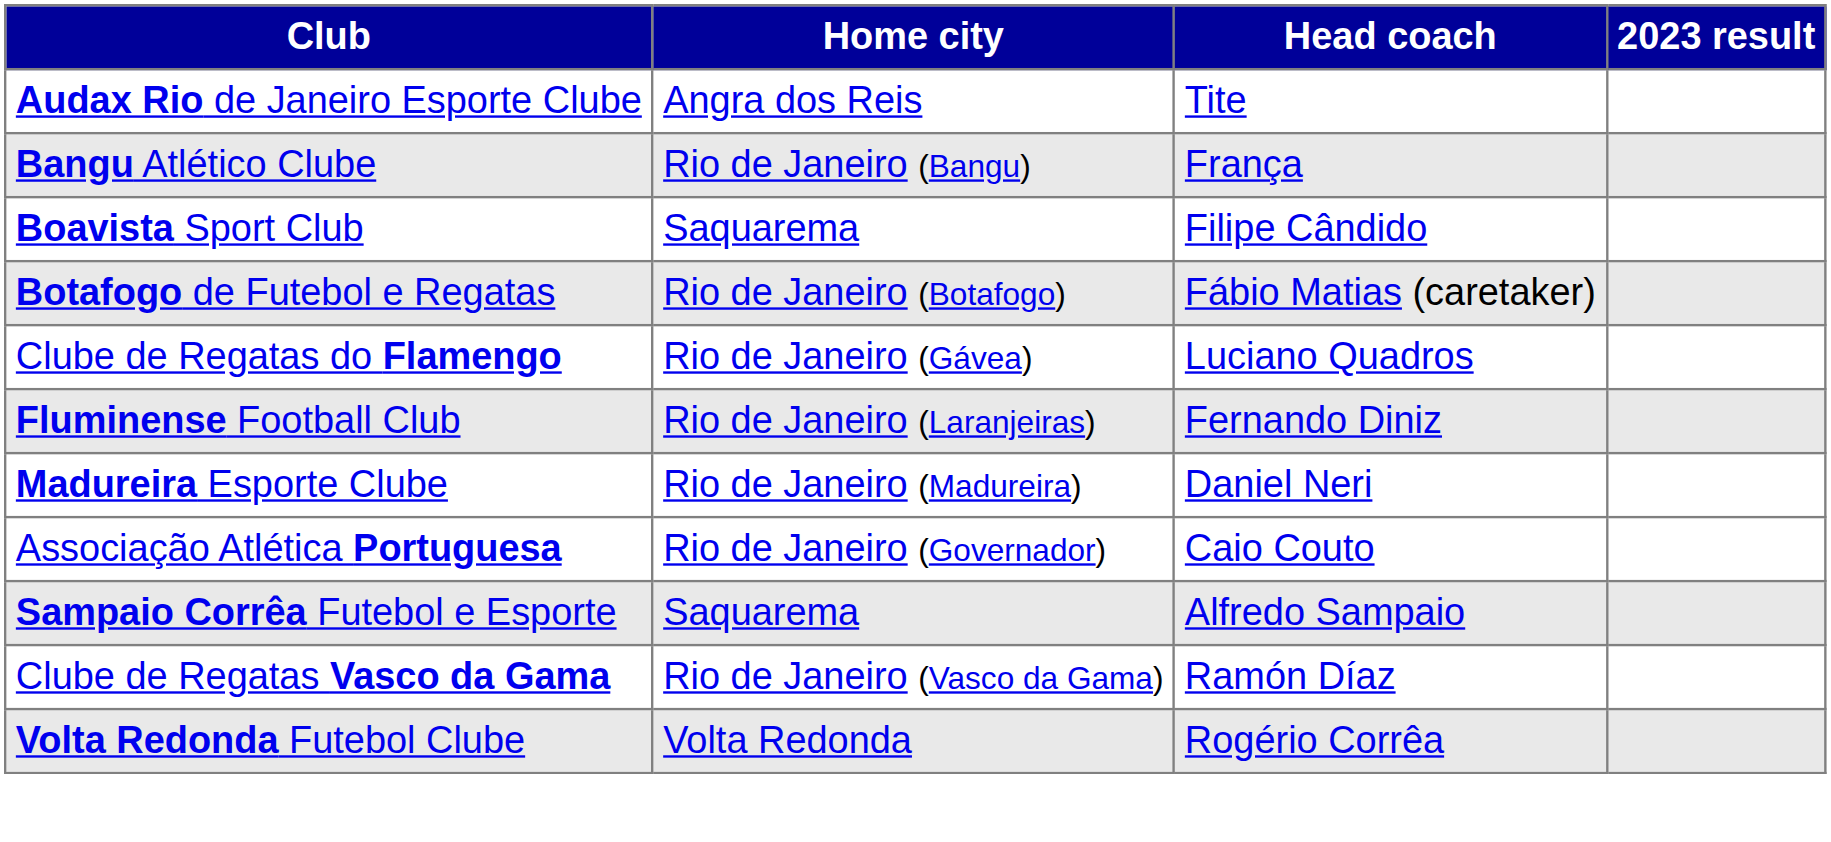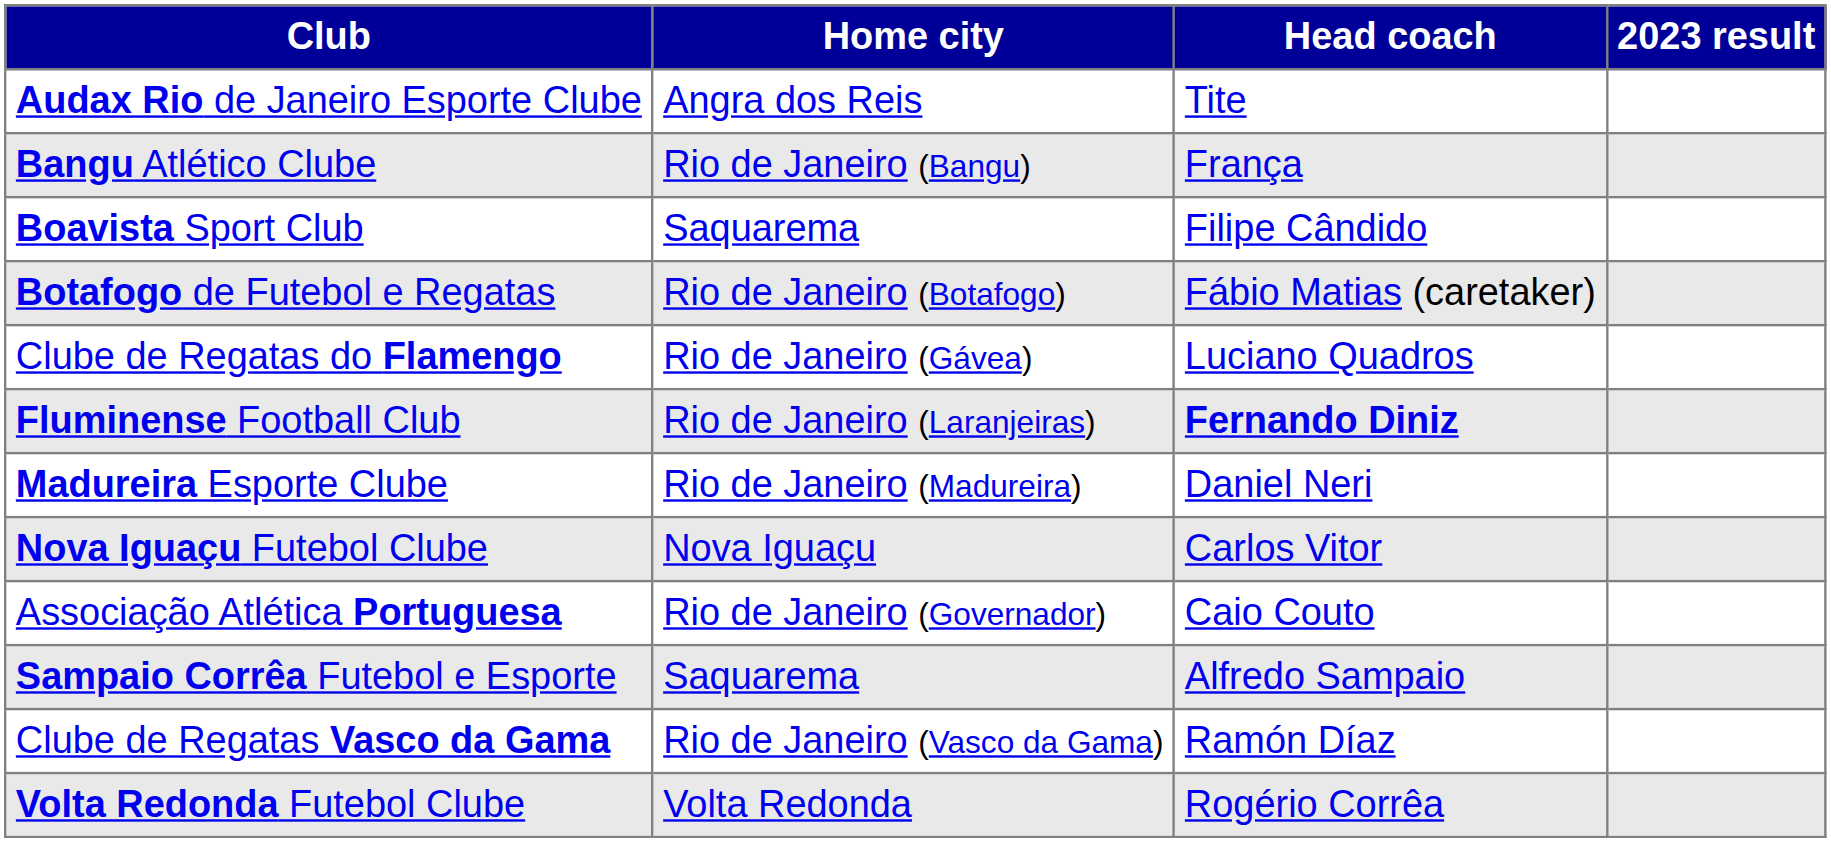Fluminense Football Club | Head coach: normal -> bold
+ row: Nova Iguaçu Futebol Clube | Nova Iguaçu | Carlos Vitor
